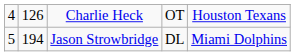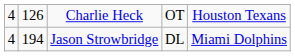Jason Strowbridge | column 1: 5 -> 4
